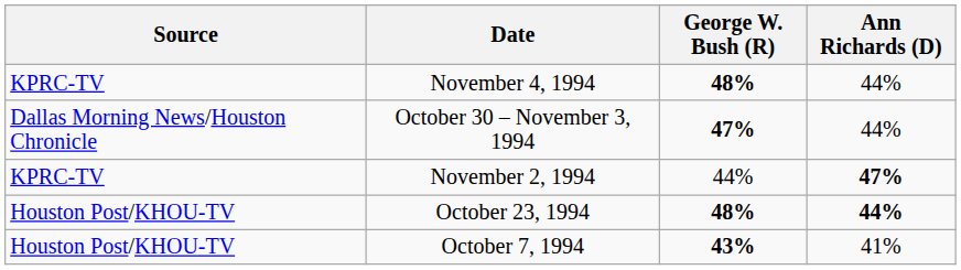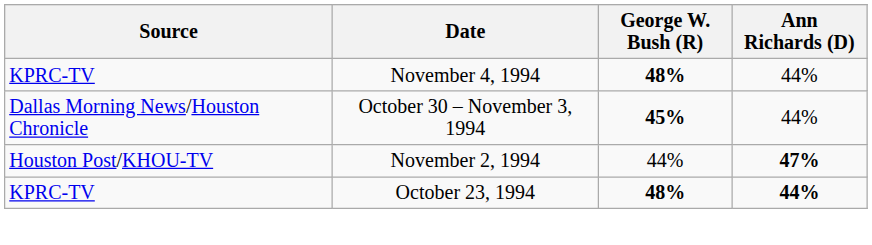October 30 – November 3, 1994 | George W. Bush (R): 47% -> 45%
November 2, 1994 | Source: KPRC-TV -> Houston Post/KHOU-TV
October 23, 1994 | Source: Houston Post/KHOU-TV -> KPRC-TV
- row: Houston Post/KHOU-TV | October 7, 1994 | 43% | 41%
